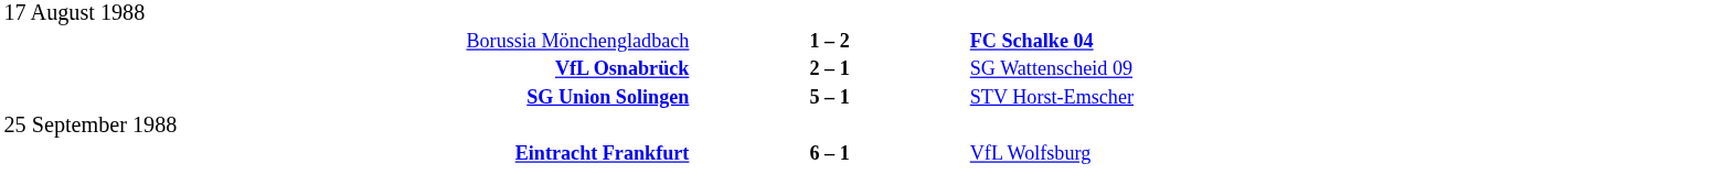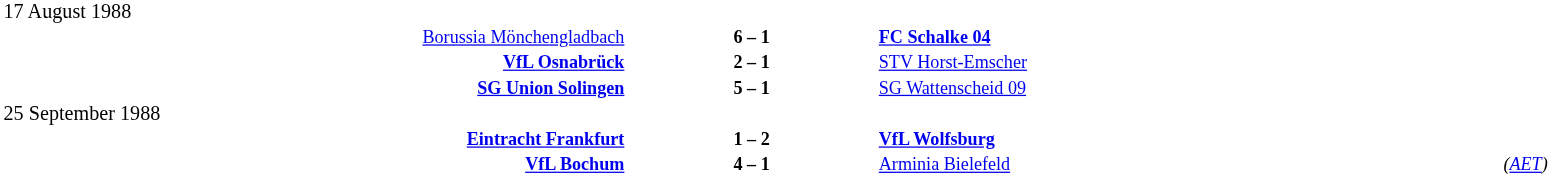Borussia Mönchengladbach | column 2: 1 – 2 -> 6 – 1
VfL Osnabrück | column 3: SG Wattenscheid 09 -> STV Horst-Emscher
SG Union Solingen | column 3: STV Horst-Emscher -> SG Wattenscheid 09
Eintracht Frankfurt | column 2: 6 – 1 -> 1 – 2
Eintracht Frankfurt | column 3: normal -> bold
+ row: VfL Bochum | 4 – 1 | Arminia Bielefeld | (AET)
